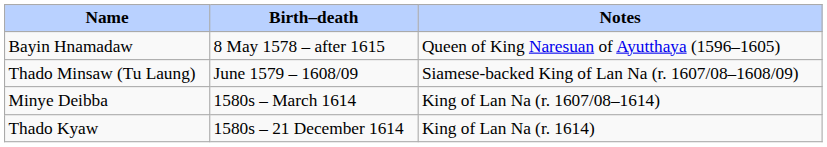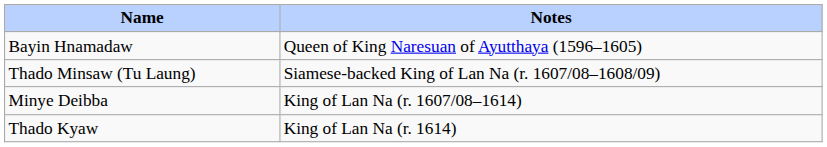- column: Birth–death | 8 May 1578 – after 1615 | June 1579 – 1608/09 | 1580s – March 1614 | 1580s – 21 December 1614
